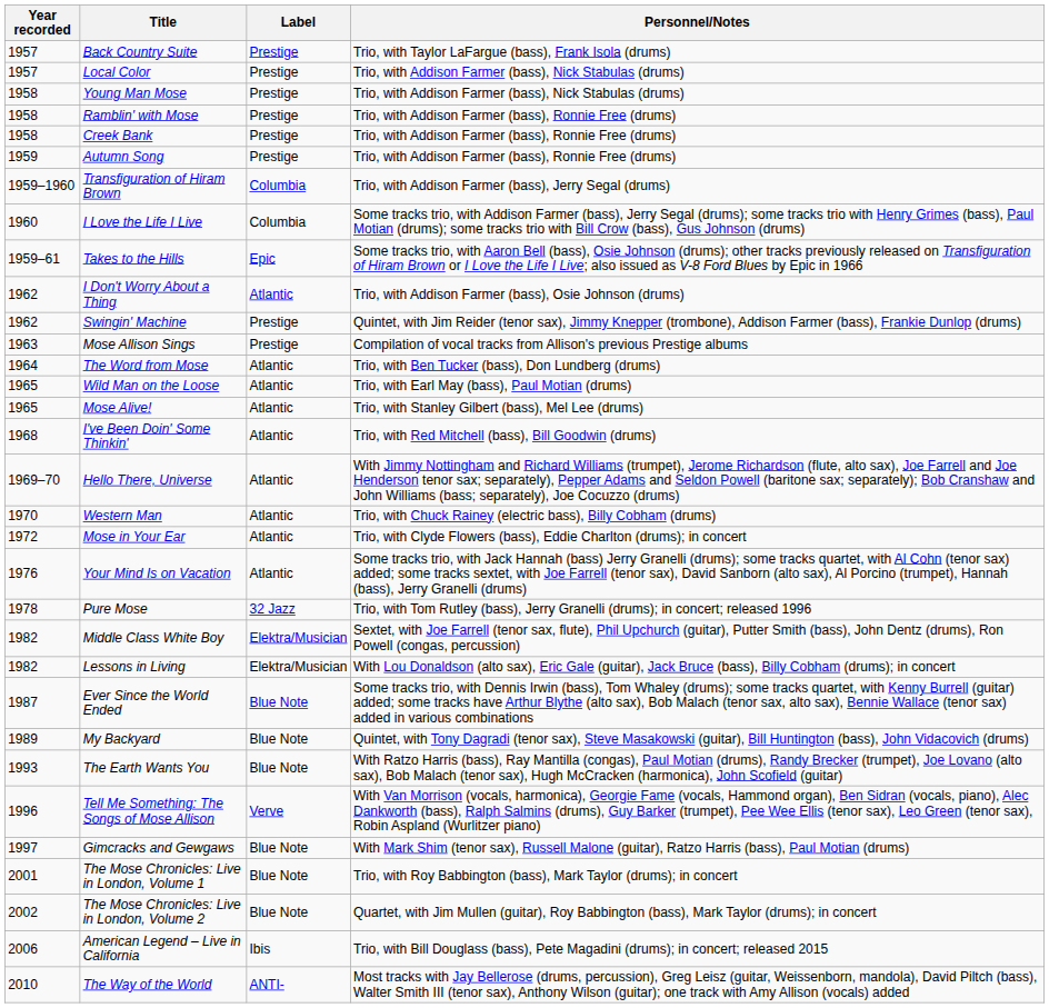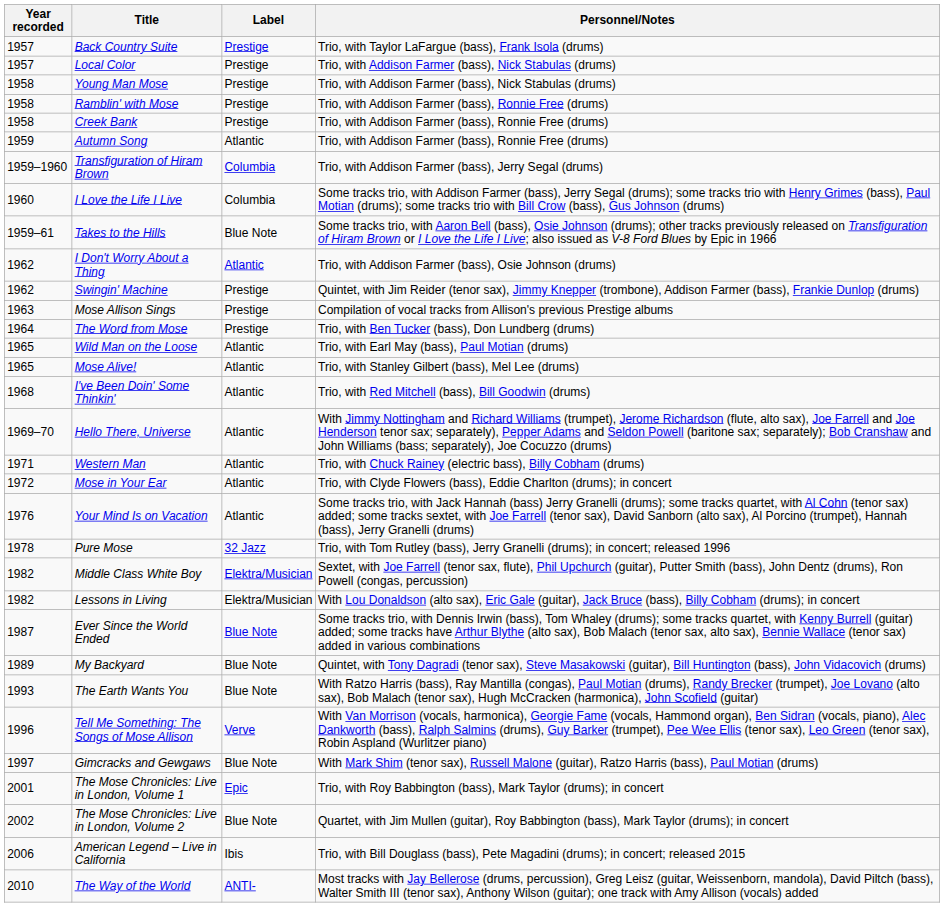Autumn Song | Label: Prestige -> Atlantic
Takes to the Hills | Label: Epic -> Blue Note
The Word from Mose | Label: Atlantic -> Prestige
Western Man | Year recorded: 1970 -> 1971
The Mose Chronicles: Live in London, Volume 1 | Label: Blue Note -> Epic
